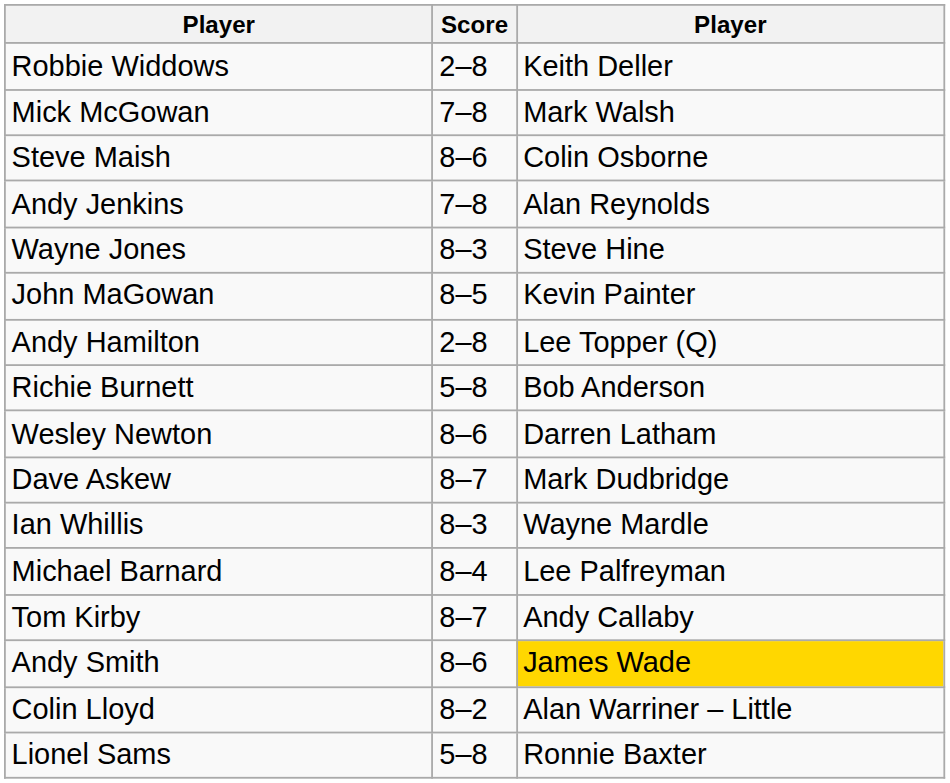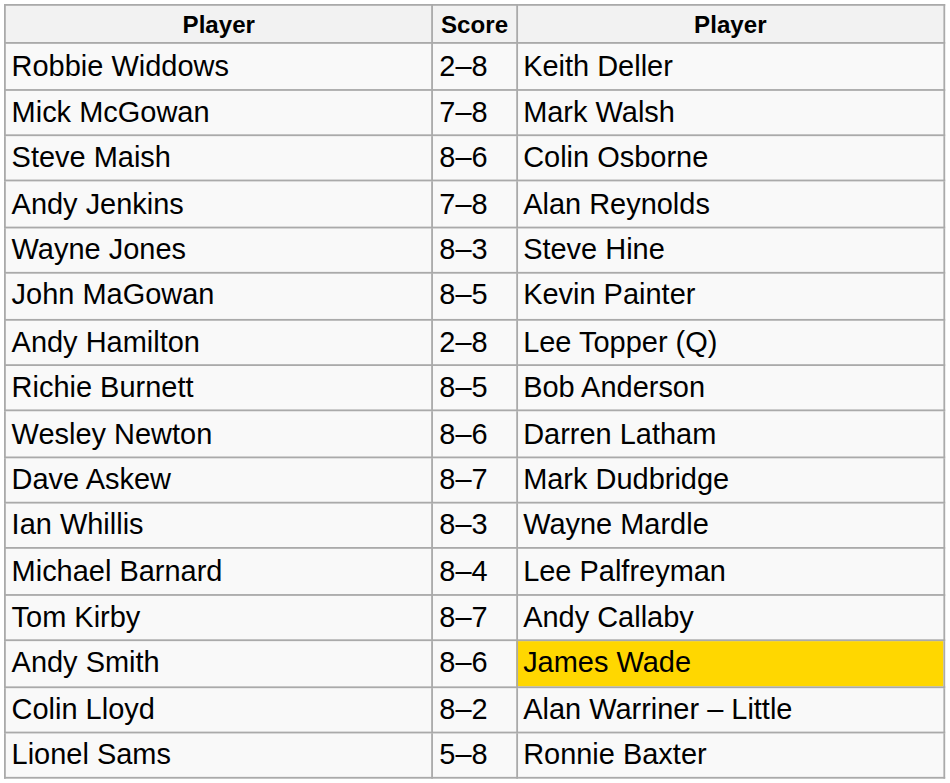Richie Burnett | Score: 5–8 -> 8–5
